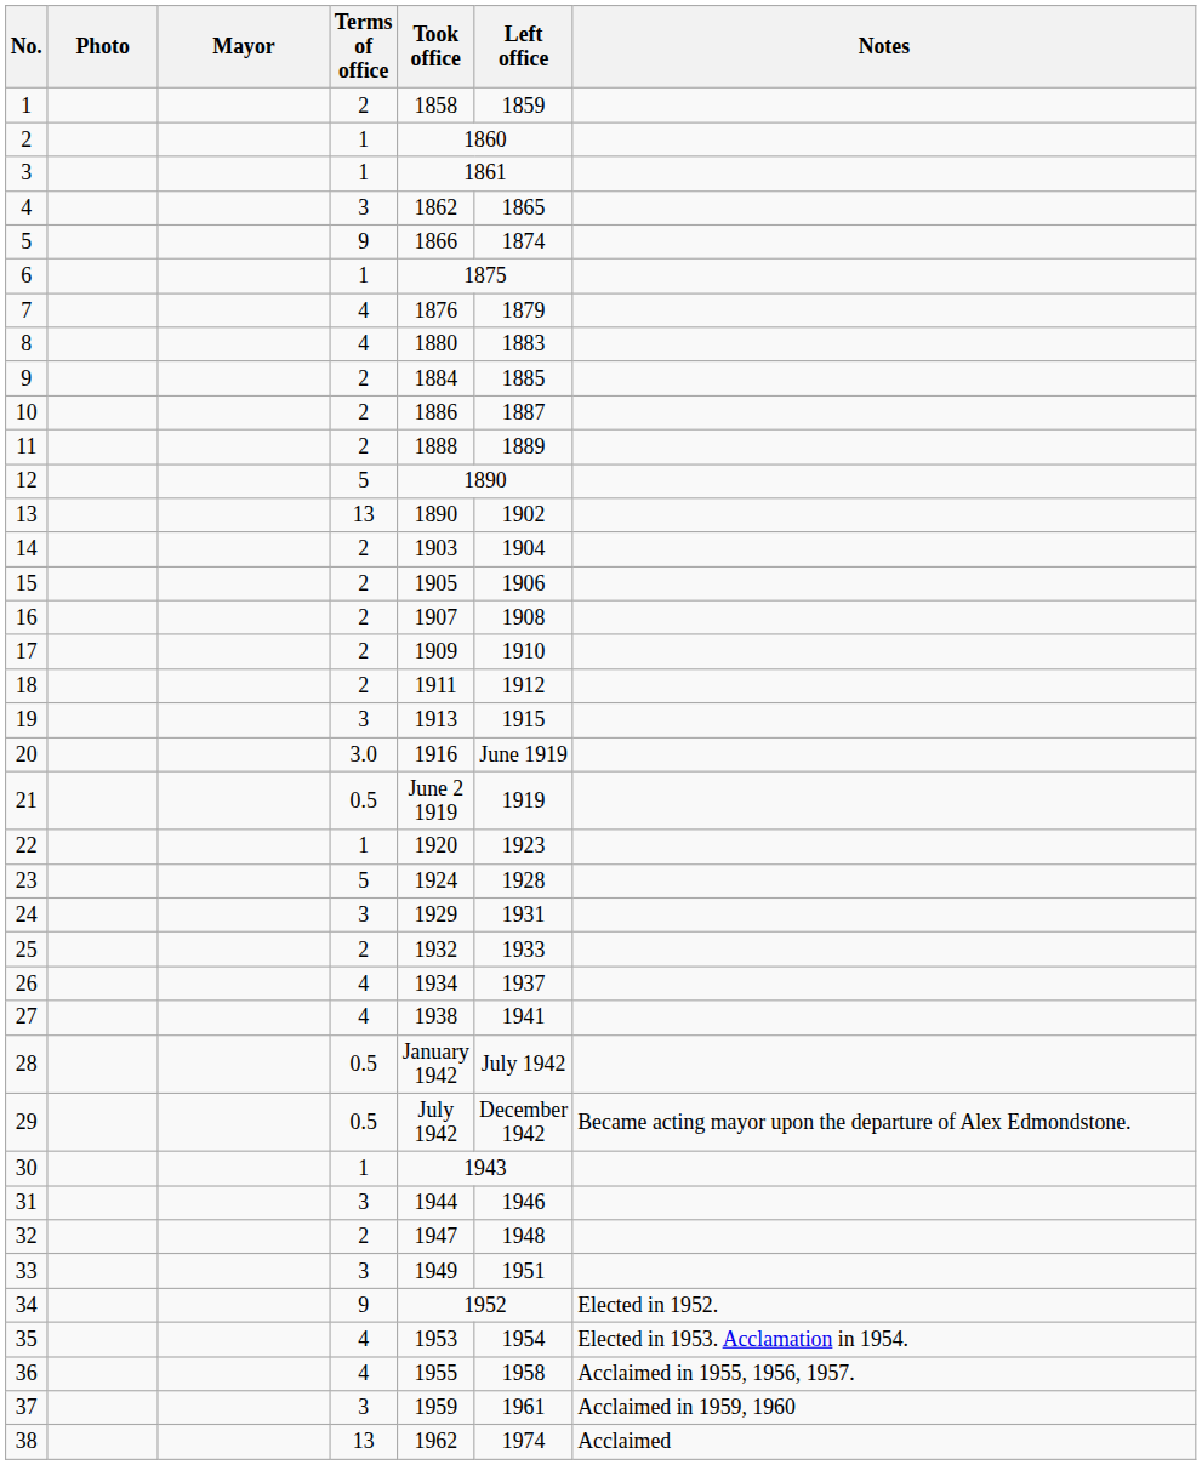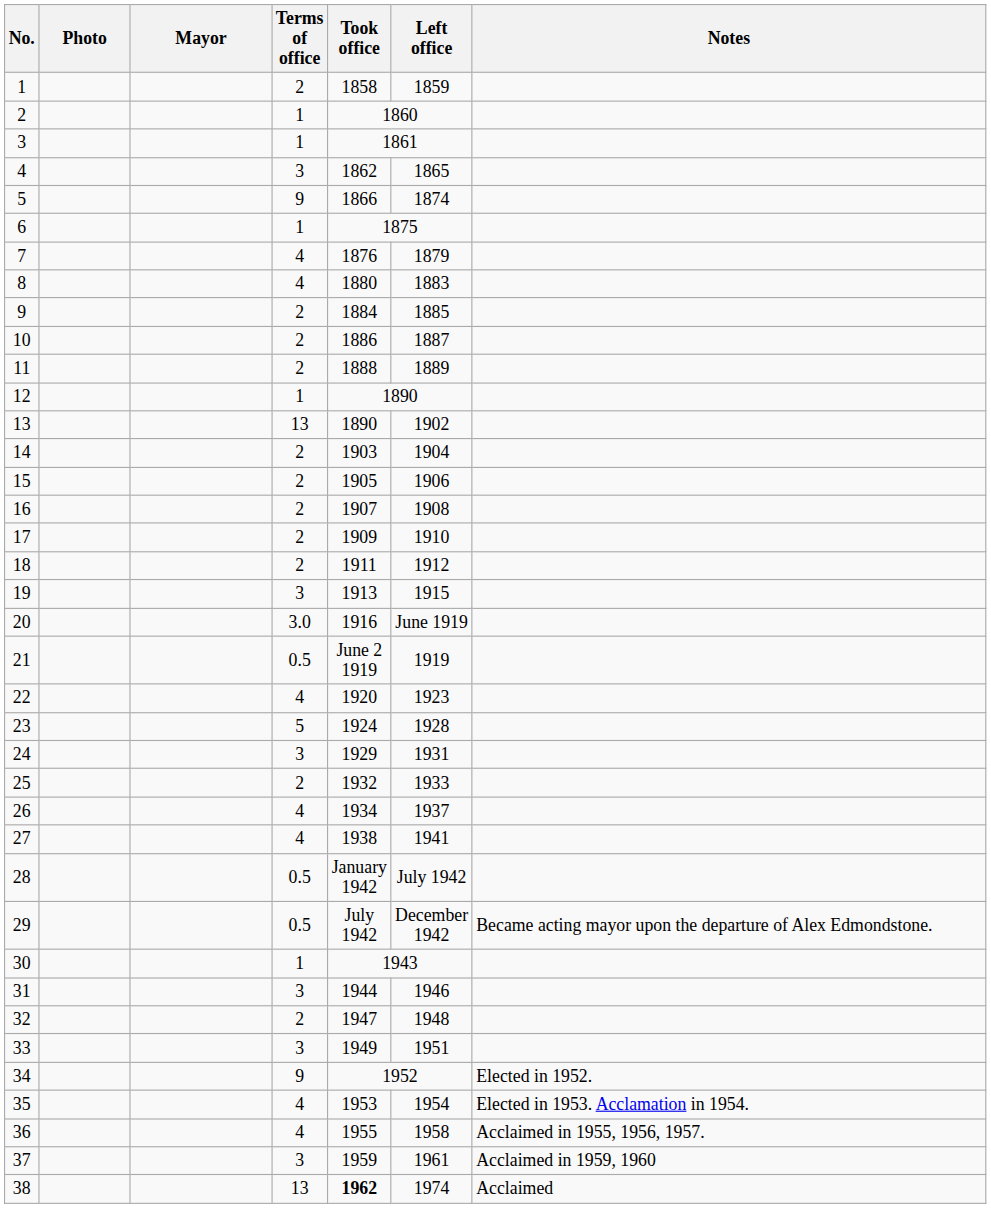12 | Terms of office: 5 -> 1
22 | Terms of office: 1 -> 4
38 | Took office: normal -> bold
